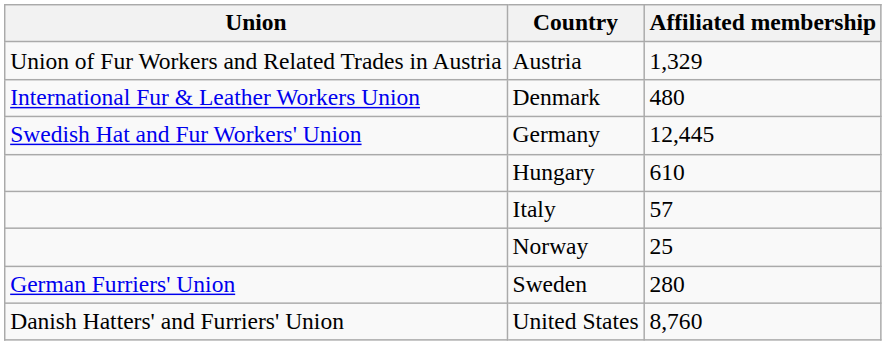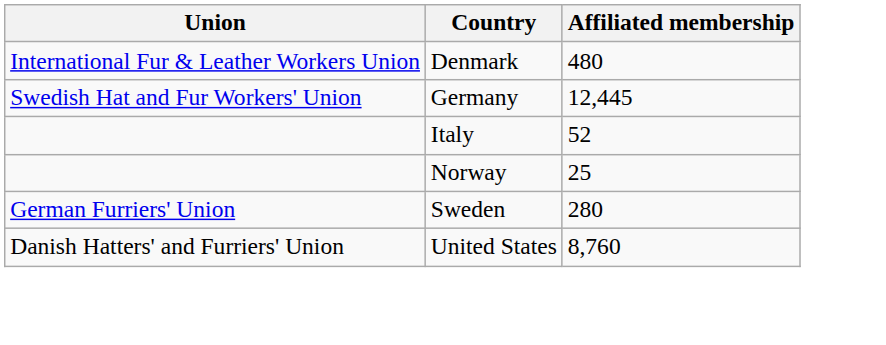- row: Union of Fur Workers and Related Trades in Austria | Austria | 1,329
- row: Hungary | 610
Italy | Affiliated membership: 57 -> 52
